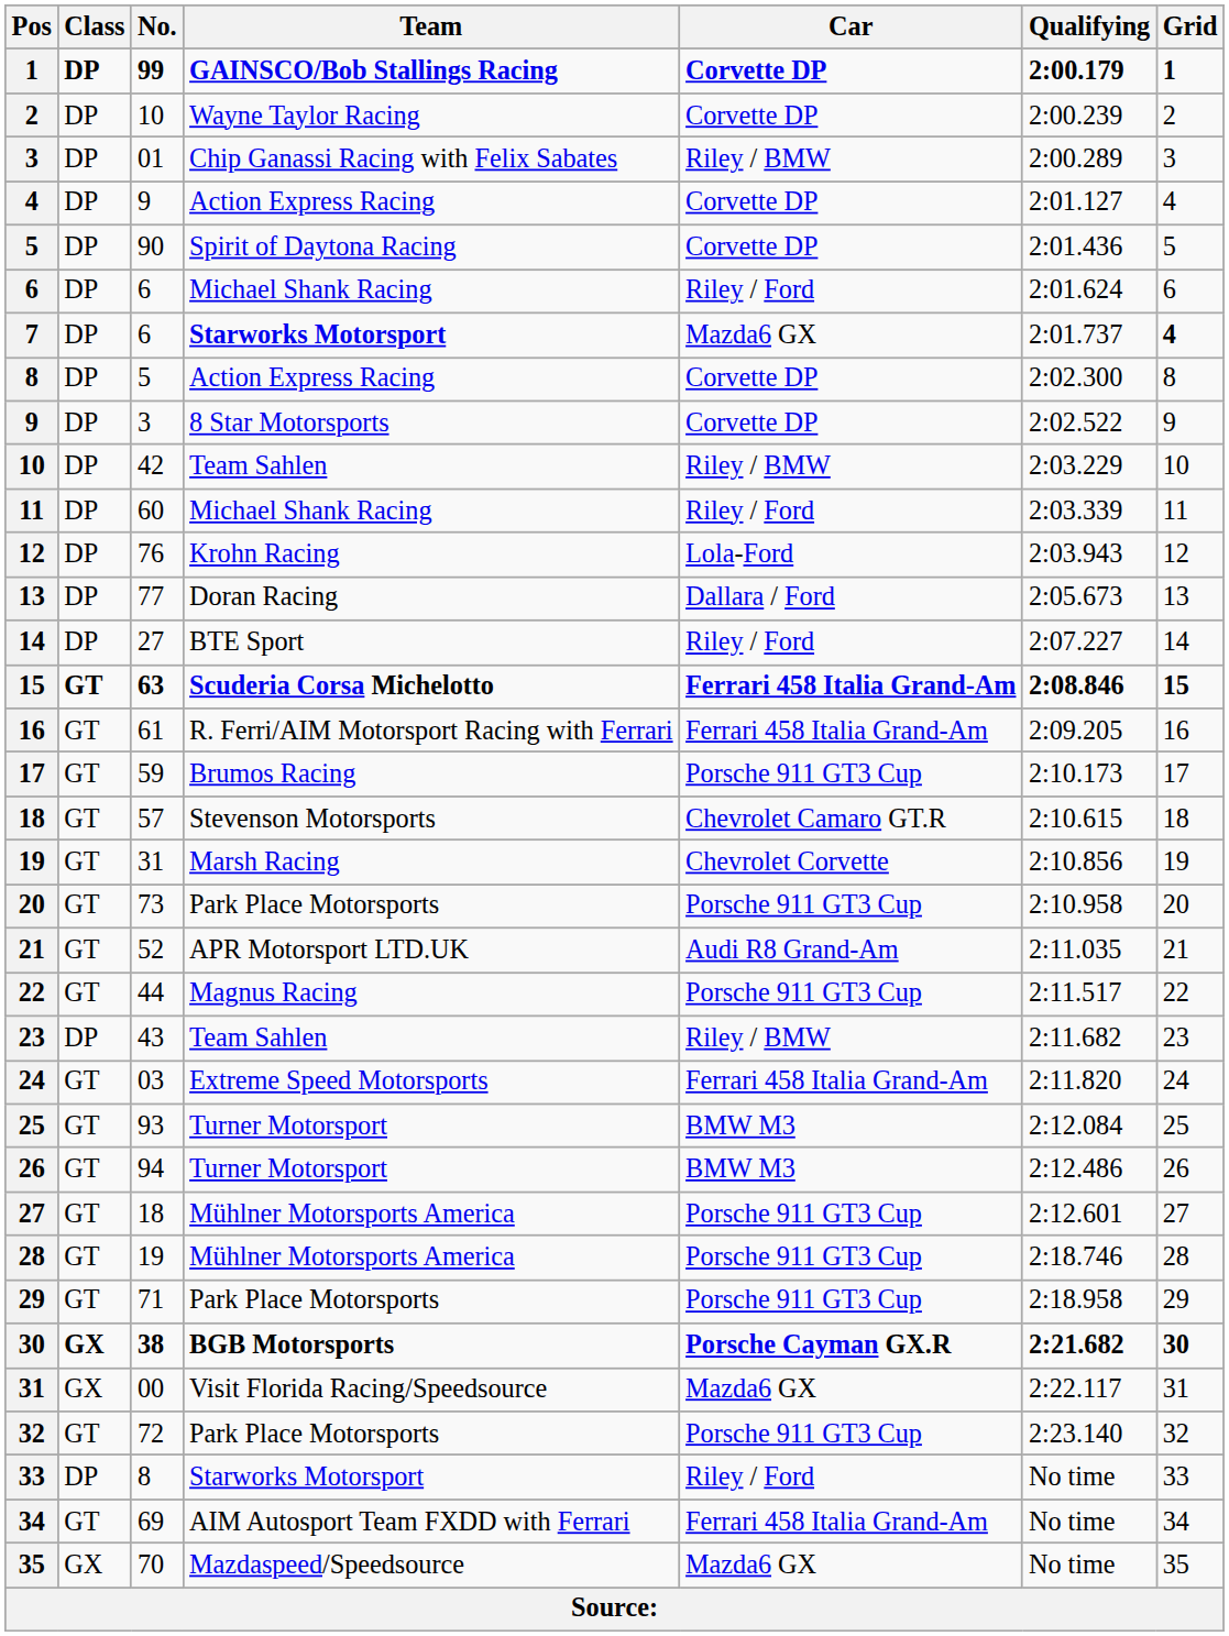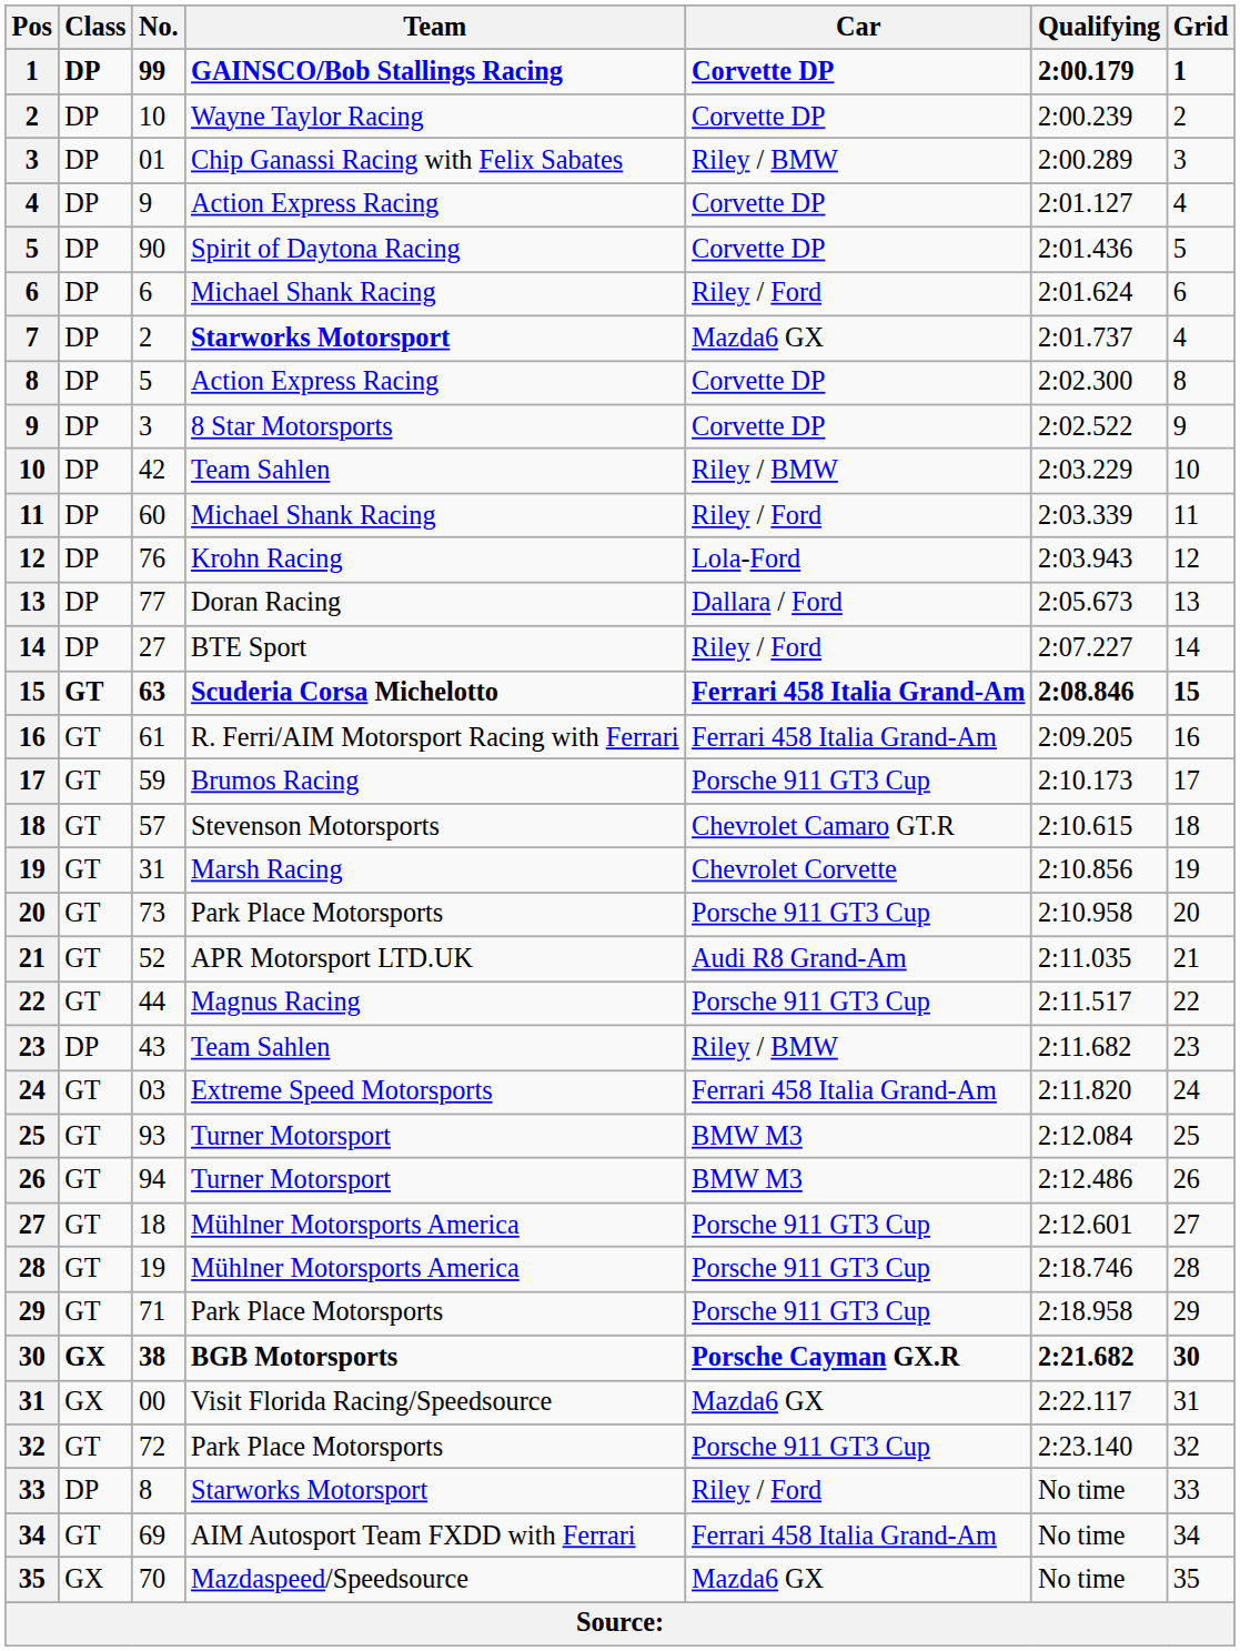7 | No.: 6 -> 2
7 | Grid: bold -> normal
